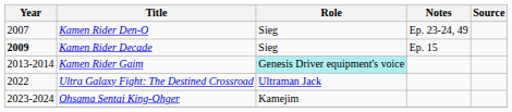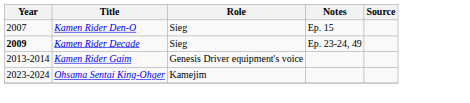Kamen Rider Den-O | Notes: Ep. 23-24, 49 -> Ep. 15
Kamen Rider Decade | Notes: Ep. 15 -> Ep. 23-24, 49
Kamen Rider Gaim | Role: paleturquoise background -> no background
- row: 2022 | Ultra Galaxy Fight: The Destined Crossroad | Ultraman Jack
